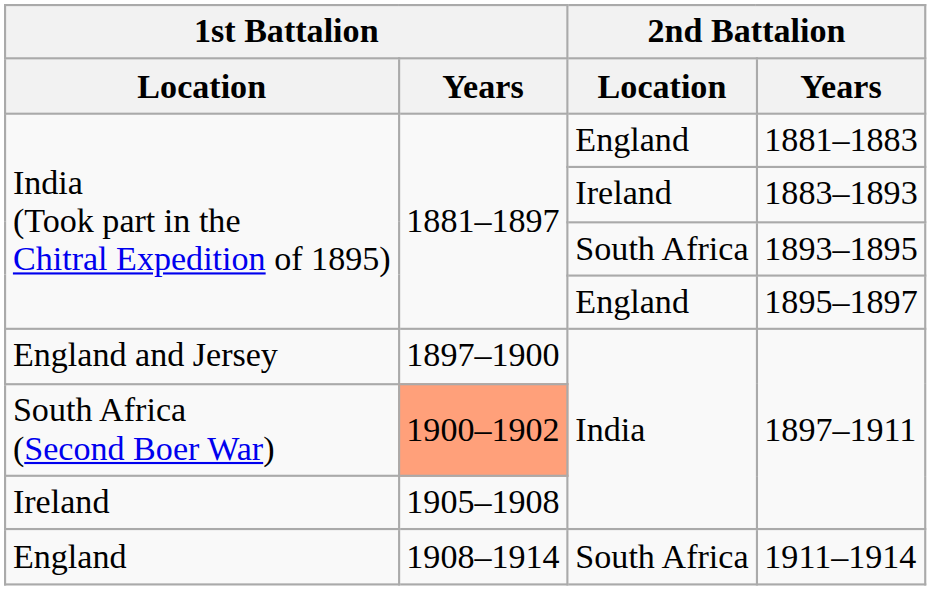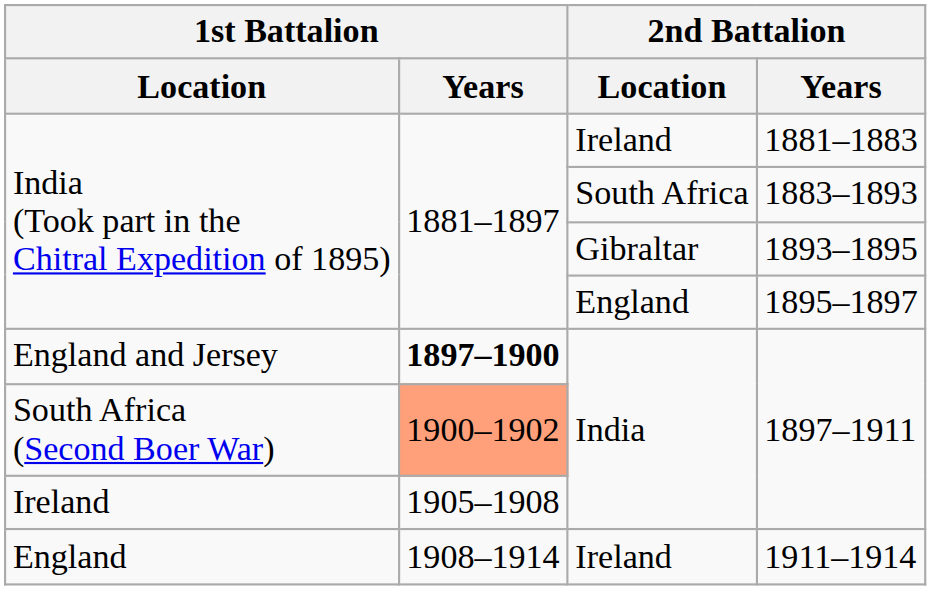1881–1883 | 2nd Battalion / Location: England -> Ireland
1883–1893 | 2nd Battalion / Location: Ireland -> South Africa
1893–1895 | 2nd Battalion / Location: South Africa -> Gibraltar
England and Jersey / 1897–1911 | 1st Battalion / Years: normal -> bold
1911–1914 | 2nd Battalion / Location: South Africa -> Ireland
